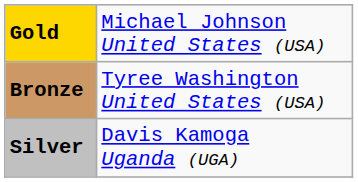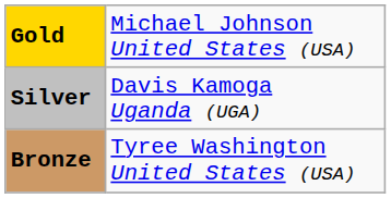rows swapped: Silver <-> Bronze
